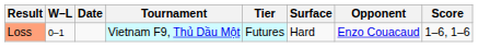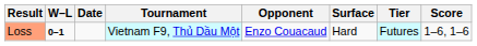columns swapped: Tier <-> Opponent
Loss | W–L: normal -> bold
